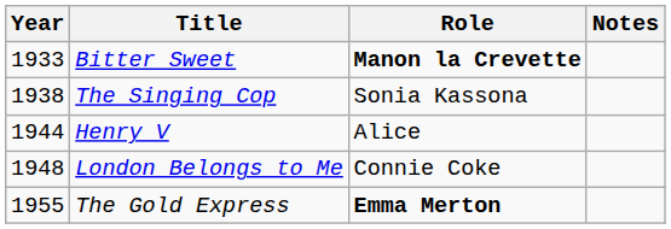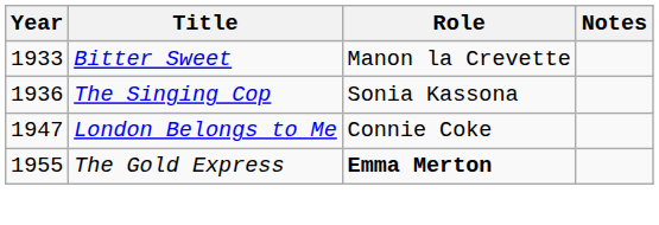Bitter Sweet | Role: bold -> normal
The Singing Cop | Year: 1938 -> 1936
- row: 1944 | Henry V | Alice
London Belongs to Me | Year: 1948 -> 1947
